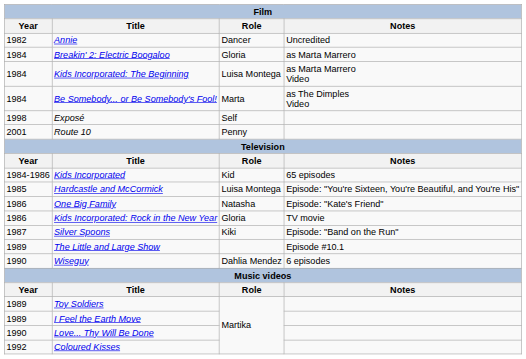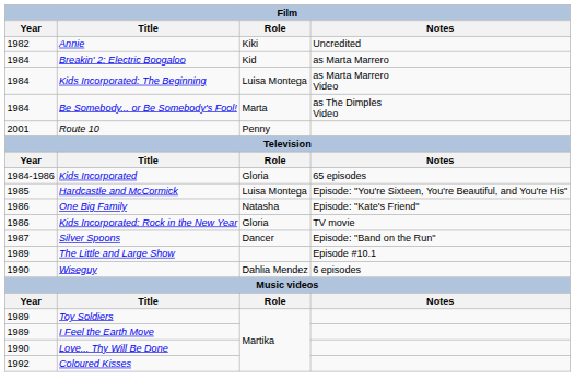Annie | Role: Dancer -> Kiki
Breakin' 2: Electric Boogaloo | Role: Gloria -> Kid
- row: 1998 | Exposé | Self
Kids Incorporated | Role: Kid -> Gloria
Silver Spoons | Role: Kiki -> Dancer
